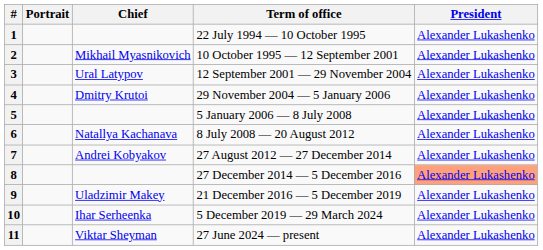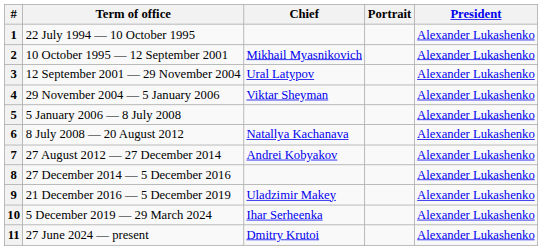columns swapped: Portrait <-> Term of office
4 | Chief: Dmitry Krutoi -> Viktar Sheyman
8 | President: lightsalmon background -> no background
11 | Chief: Viktar Sheyman -> Dmitry Krutoi
